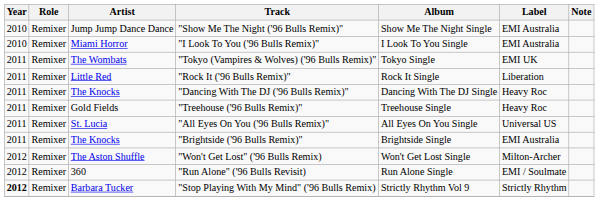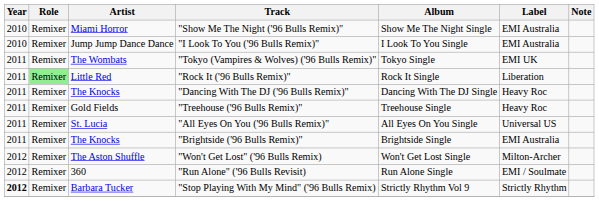"Show Me The Night ('96 Bulls Remix)" | Artist: Jump Jump Dance Dance -> Miami Horror
"I Look To You ('96 Bulls Remix)" | Artist: Miami Horror -> Jump Jump Dance Dance
"Rock It ('96 Bulls Remix)" | Role: no background -> lightgreen background
